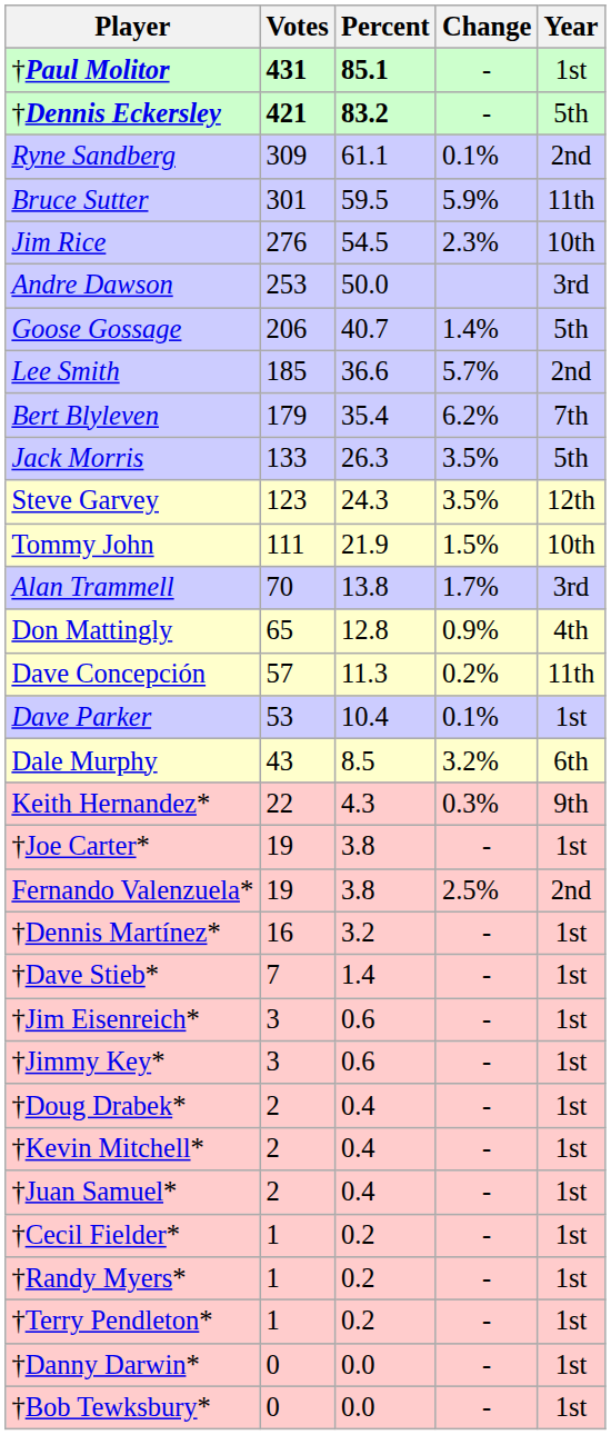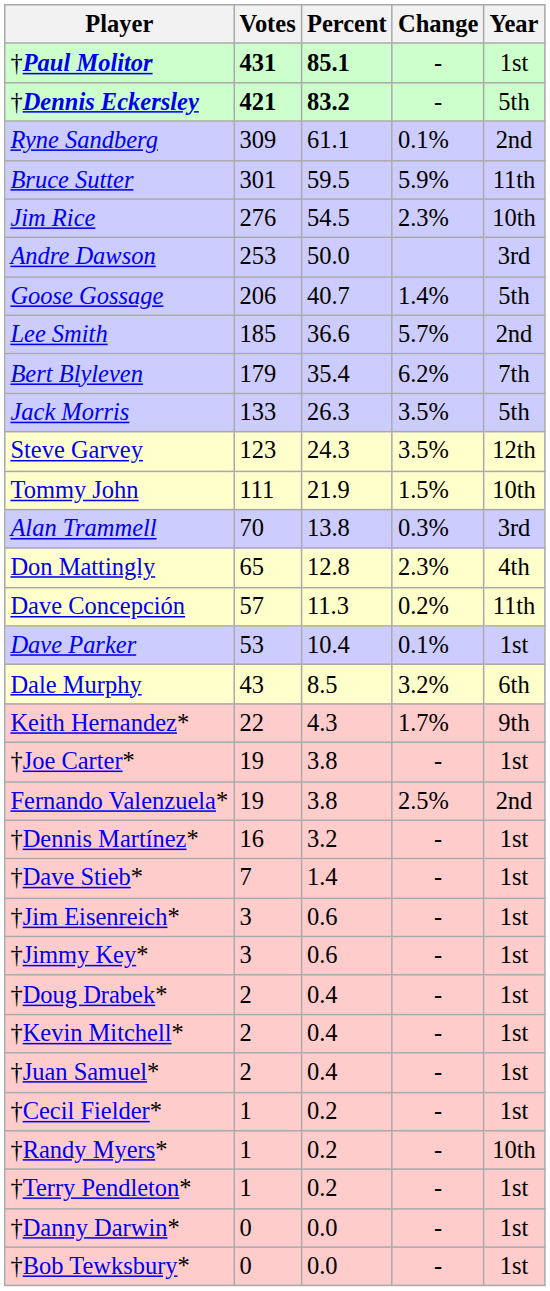Alan Trammell | Change: 1.7% -> 0.3%
Don Mattingly | Change: 0.9% -> 2.3%
Keith Hernandez* | Change: 0.3% -> 1.7%
†Randy Myers* | Year: 1st -> 10th
